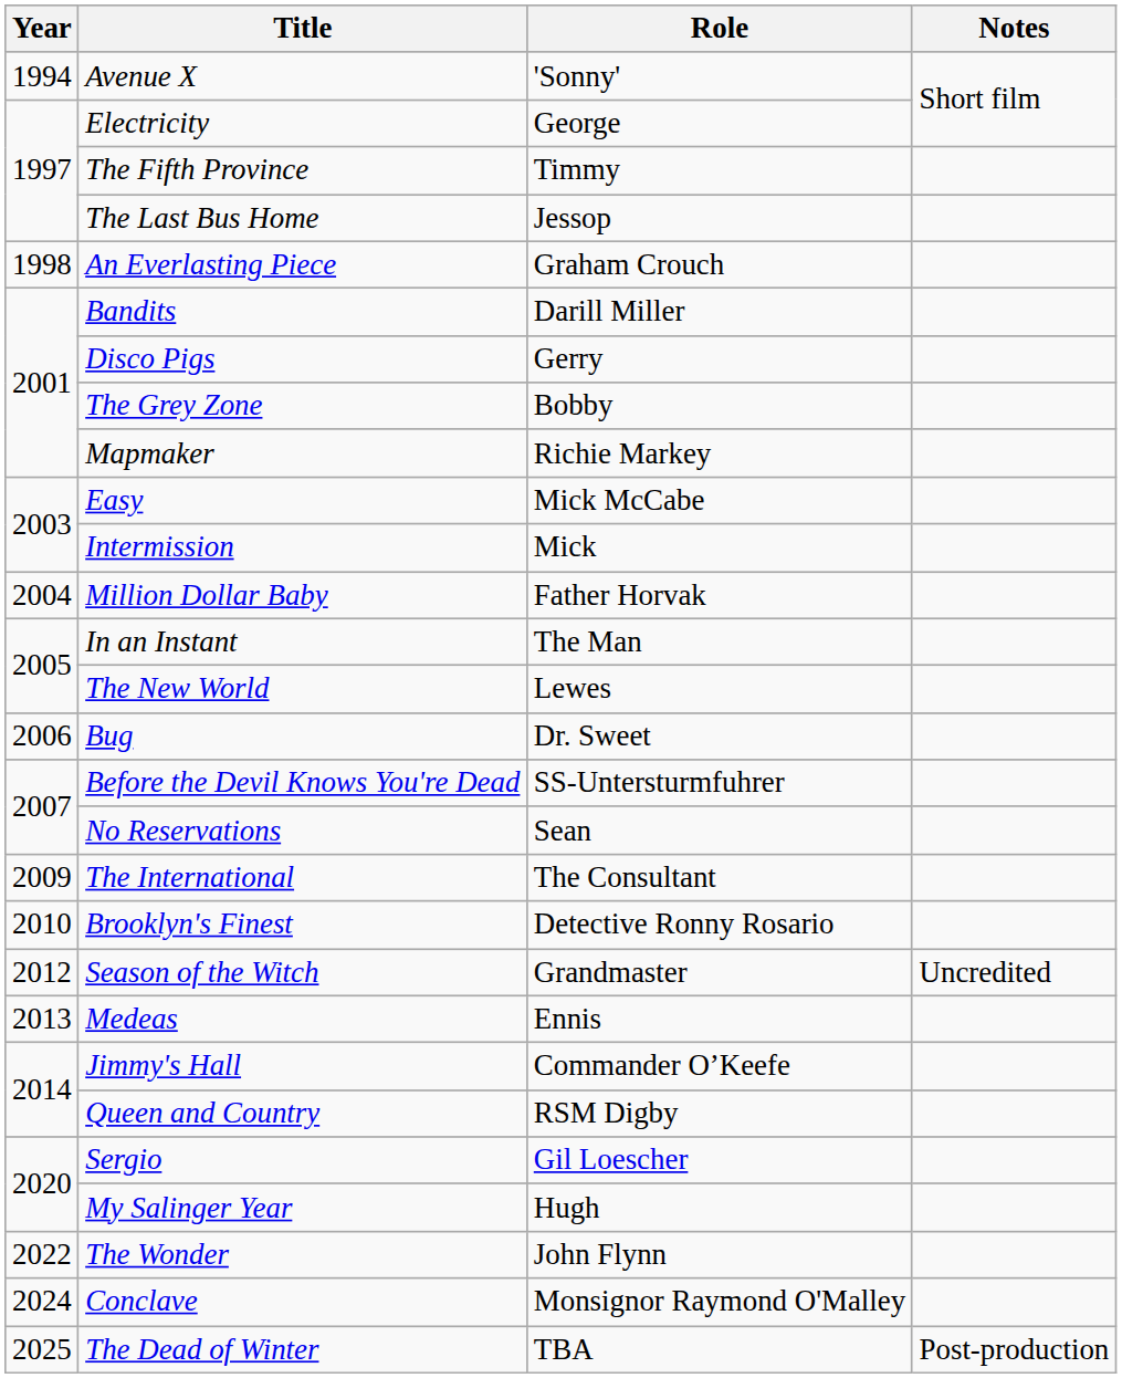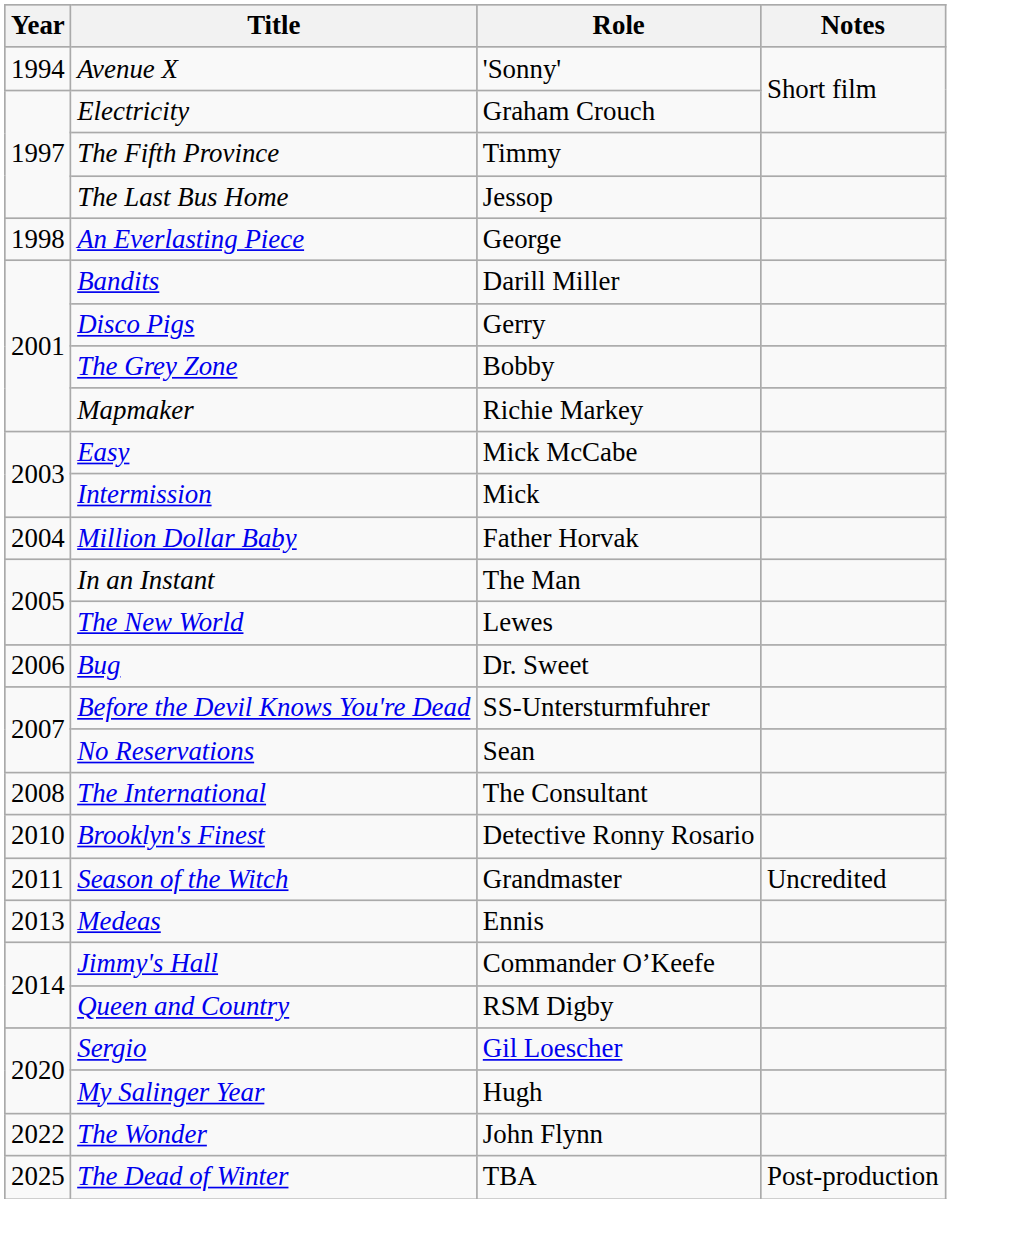Electricity | Role: George -> Graham Crouch
An Everlasting Piece | Role: Graham Crouch -> George
The International | Year: 2009 -> 2008
Season of the Witch | Year: 2012 -> 2011
- row: 2024 | Conclave | Monsignor Raymond O'Malley
